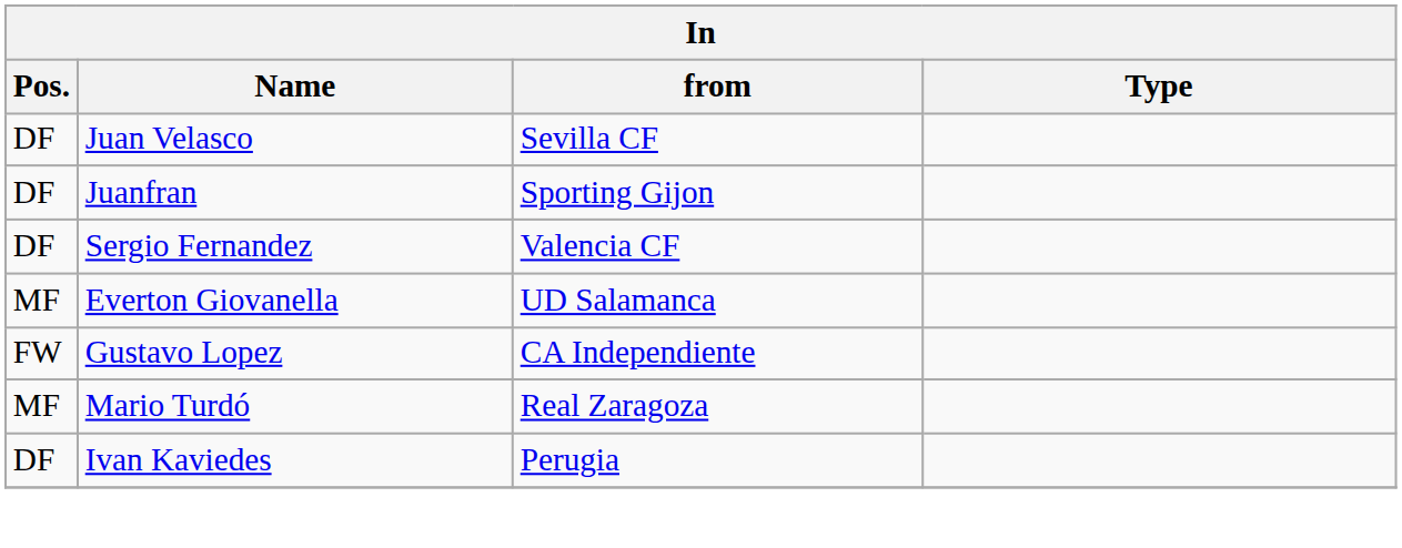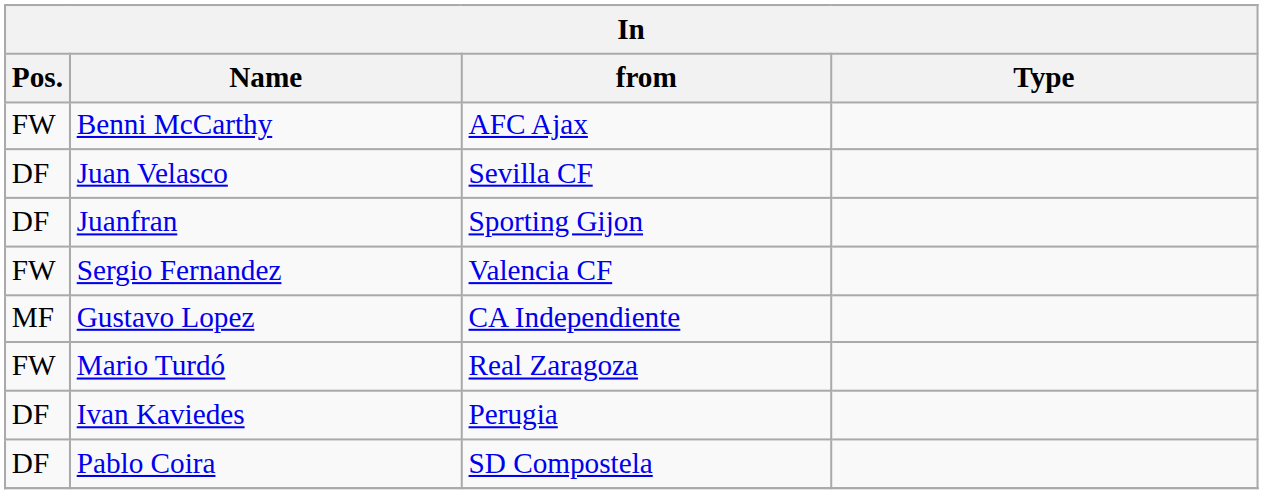+ row: FW | Benni McCarthy | AFC Ajax
Sergio Fernandez | Pos.: DF -> FW
- row: MF | Everton Giovanella | UD Salamanca
Gustavo Lopez | Pos.: FW -> MF
Mario Turdó | Pos.: MF -> FW
+ row: DF | Pablo Coira | SD Compostela
